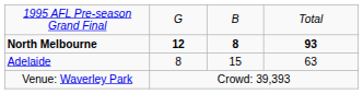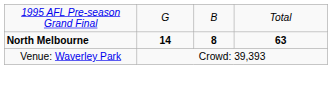North Melbourne | column 2: 12 -> 14
North Melbourne | column 4: 93 -> 63
- row: Adelaide | 8 | 15 | 63
